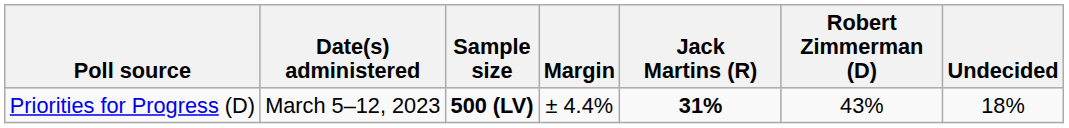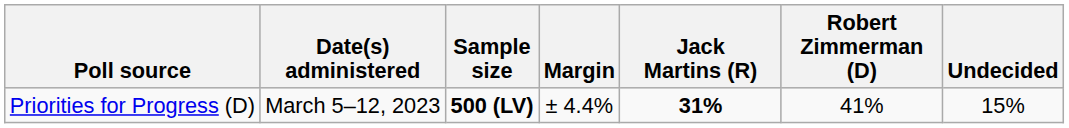Priorities for Progress (D) | Robert Zimmerman (D): 43% -> 41%
Priorities for Progress (D) | Undecided: 18% -> 15%
